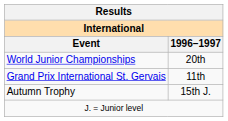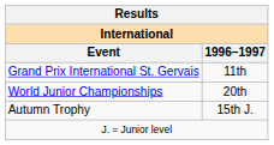rows swapped: World Junior Championships <-> Grand Prix International St. Gervais
